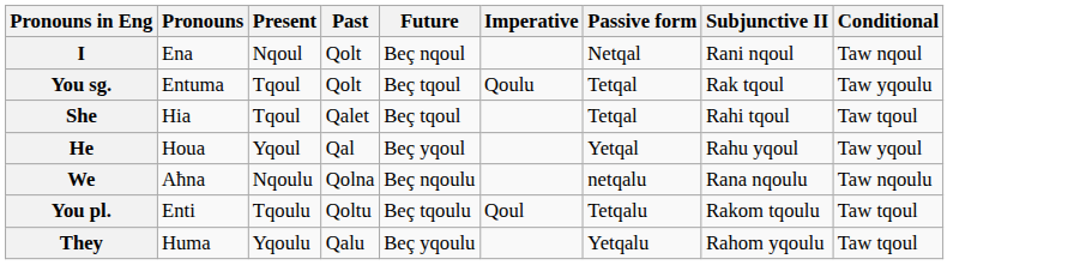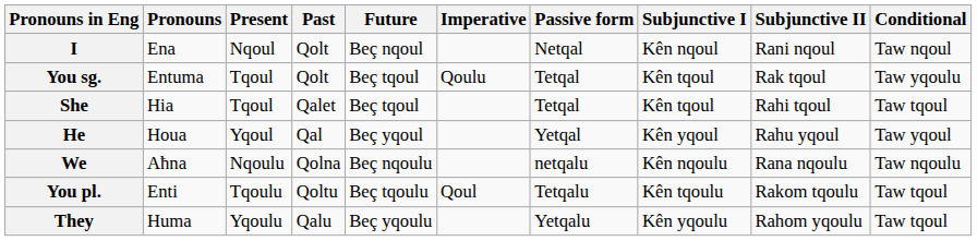+ column: Subjunctive I | Kên nqoul | Kên tqoul | Kên tqoul | Kên yqoul | Kên nqoulu | Kên tqoulu | Kên yqoulu
